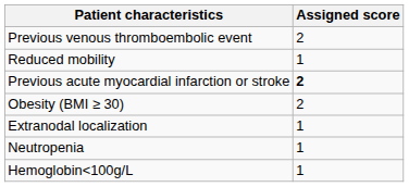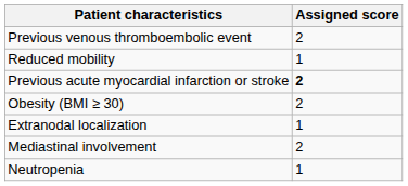+ row: Mediastinal involvement | 2
- row: Hemoglobin˂100g/L | 1
